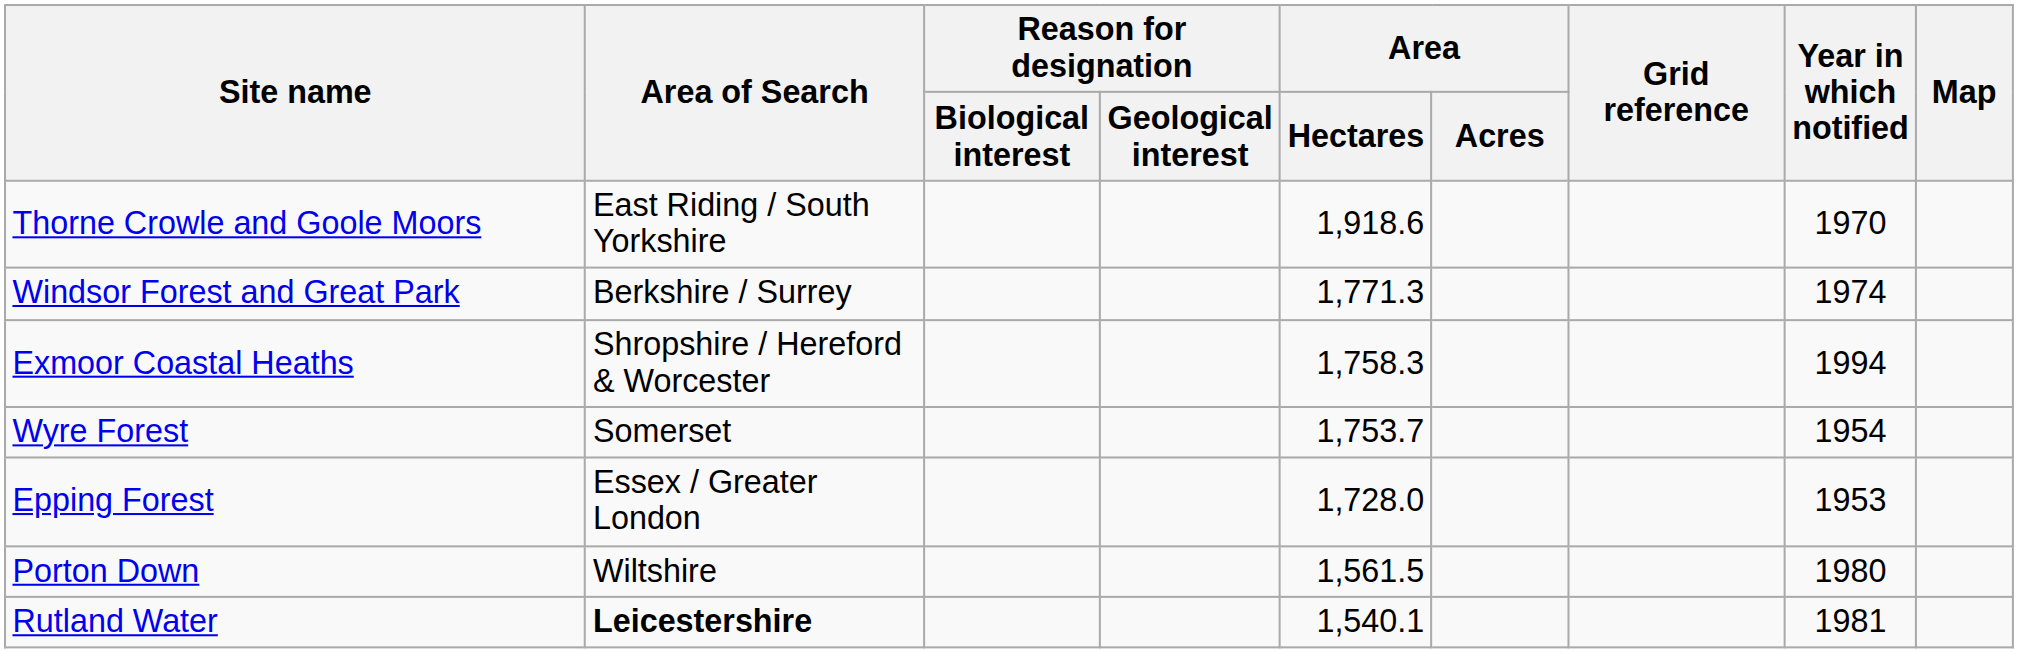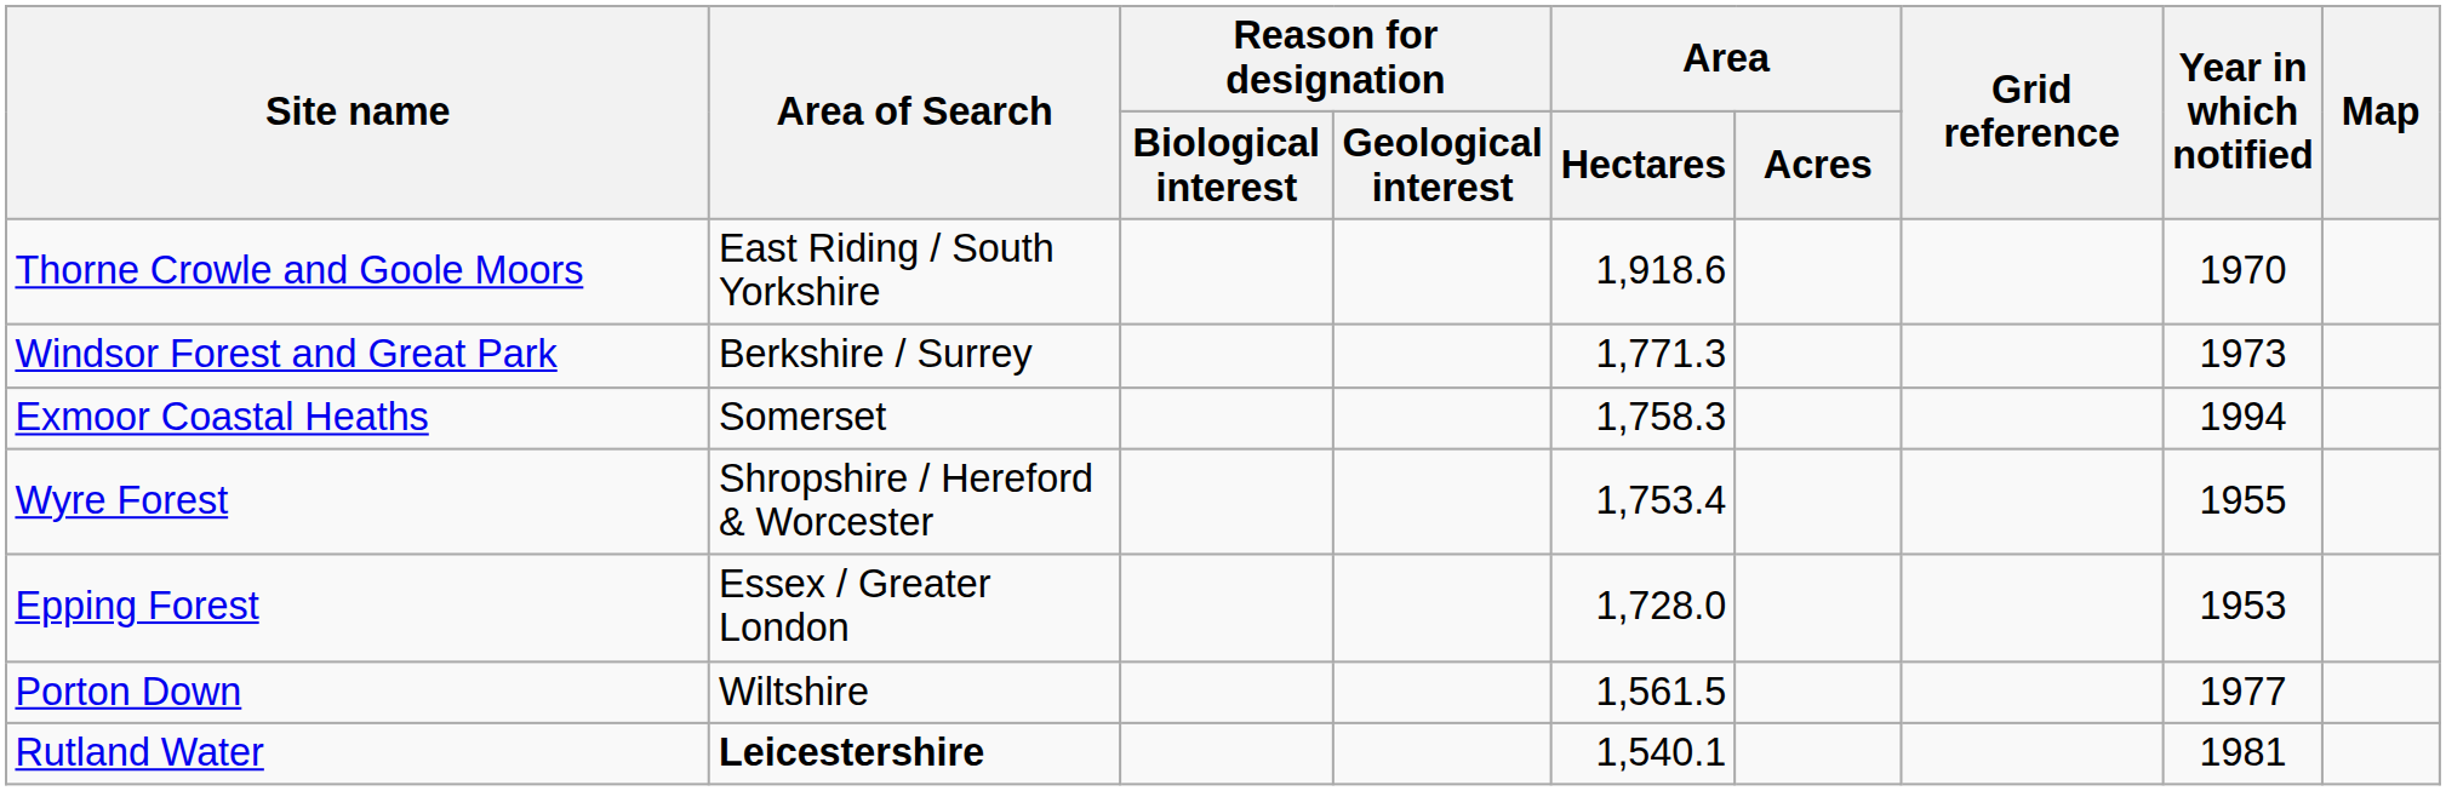Windsor Forest and Great Park | Year in which notified: 1974 -> 1973
Exmoor Coastal Heaths | Area of Search: Shropshire / Hereford & Worcester -> Somerset
Wyre Forest | Area of Search: Somerset -> Shropshire / Hereford & Worcester
Wyre Forest | Area / Hectares: 1,753.7 -> 1,753.4
Wyre Forest | Year in which notified: 1954 -> 1955
Porton Down | Year in which notified: 1980 -> 1977
